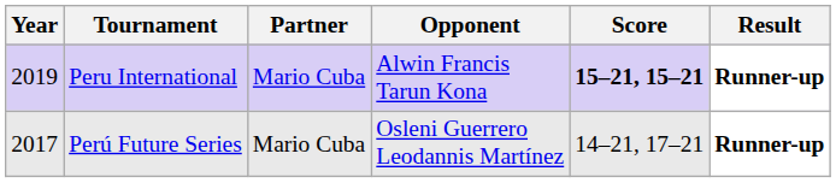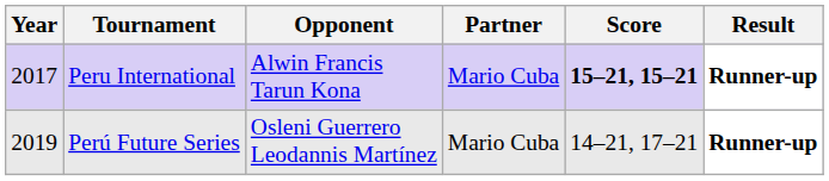columns swapped: Partner <-> Opponent
Peru International | Year: 2019 -> 2017
Perú Future Series | Year: 2017 -> 2019
